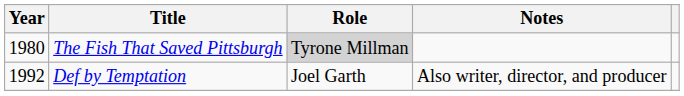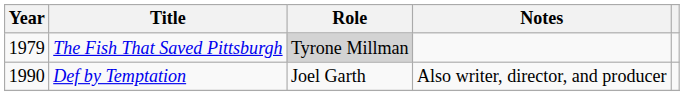The Fish That Saved Pittsburgh | Year: 1980 -> 1979
Def by Temptation | Year: 1992 -> 1990
